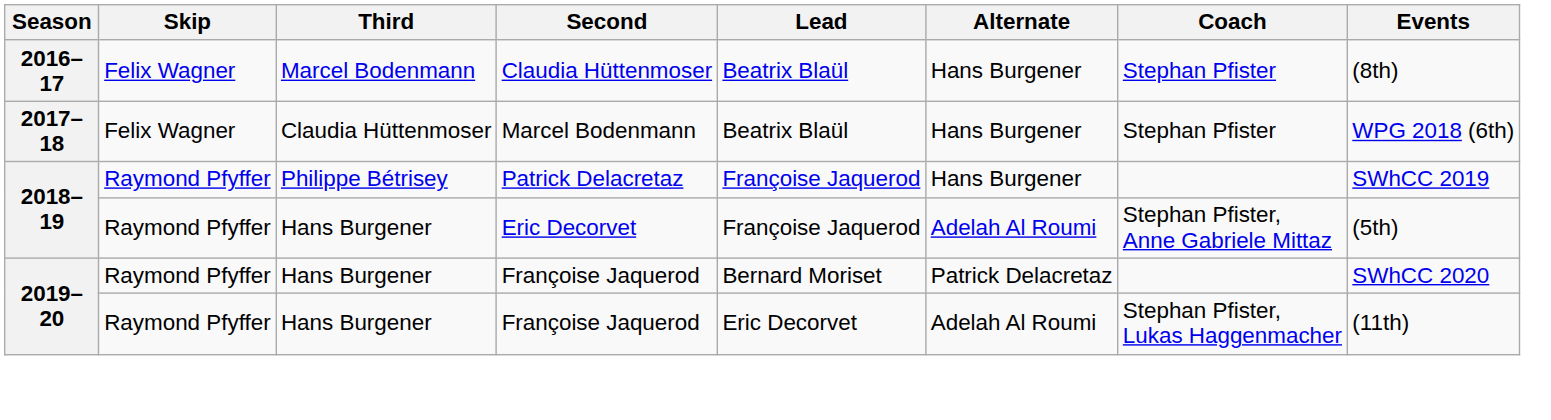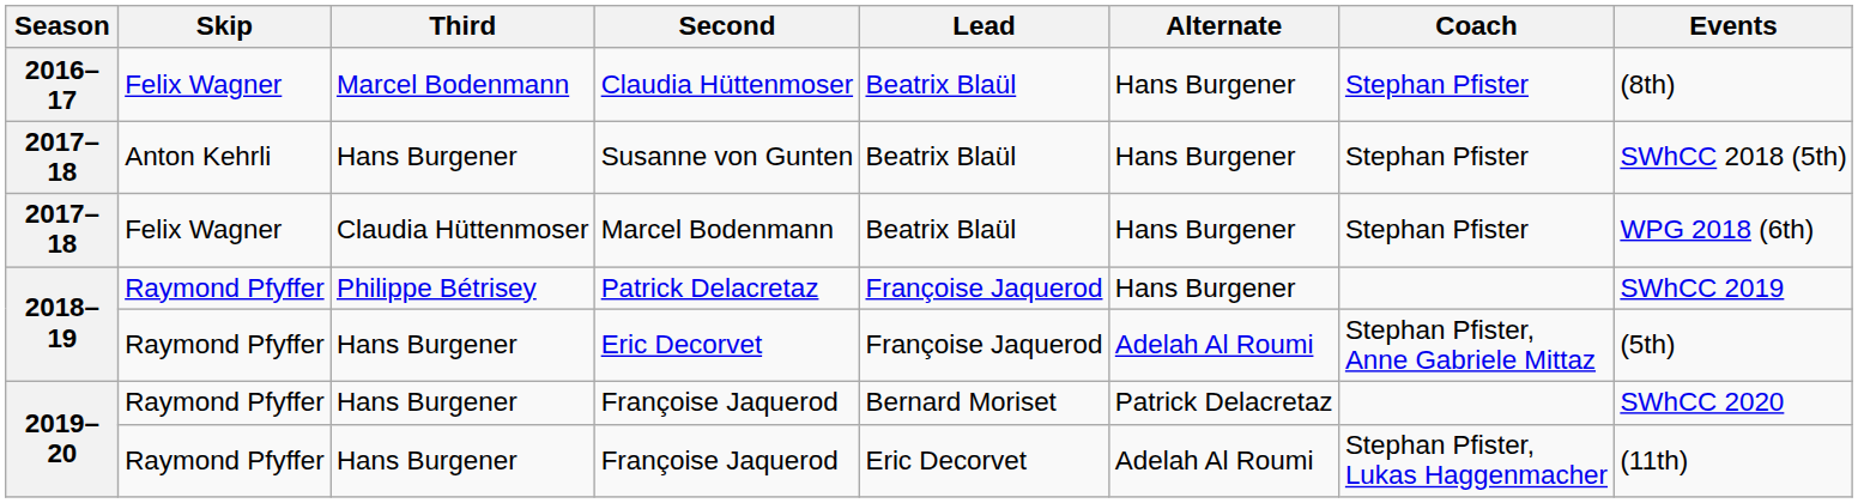+ row: 2017–18 | Anton Kehrli | Hans Burgener | Susanne von Gunten | Beatrix Blaül | Hans Burgener | Stephan Pfister | SWhCC 2018 (5th)
